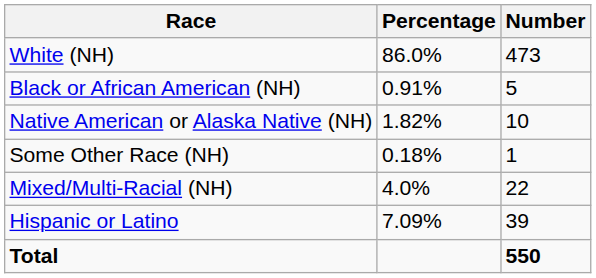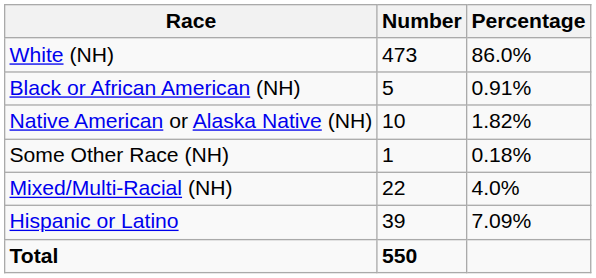columns swapped: Number <-> Percentage
